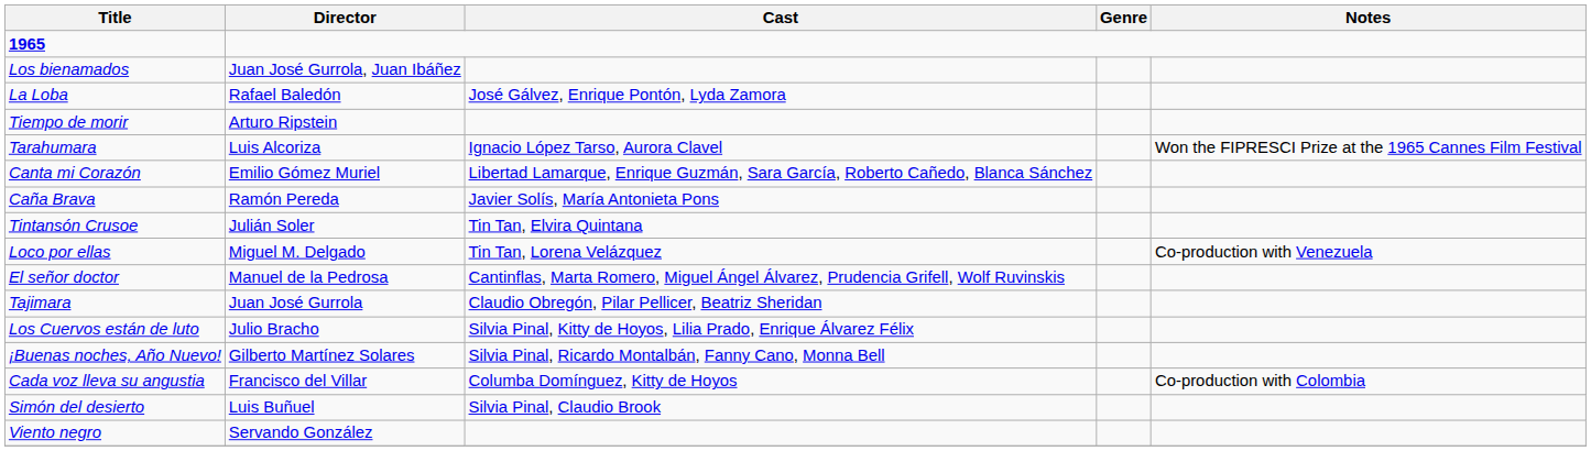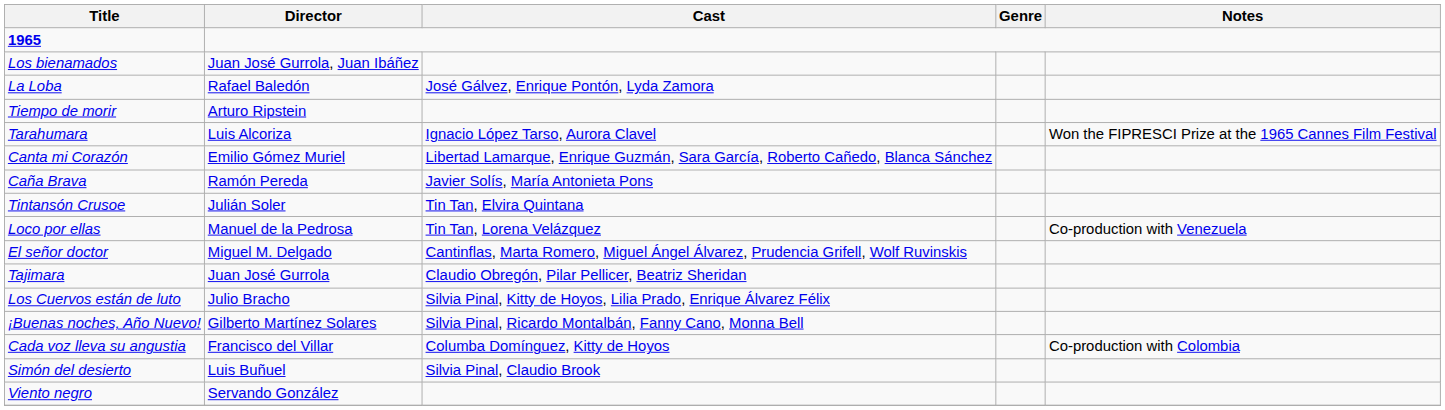Loco por ellas | Director: Miguel M. Delgado -> Manuel de la Pedrosa
El señor doctor | Director: Manuel de la Pedrosa -> Miguel M. Delgado
